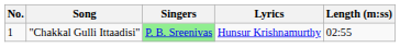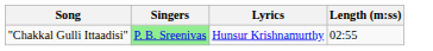- column: No. | 1
